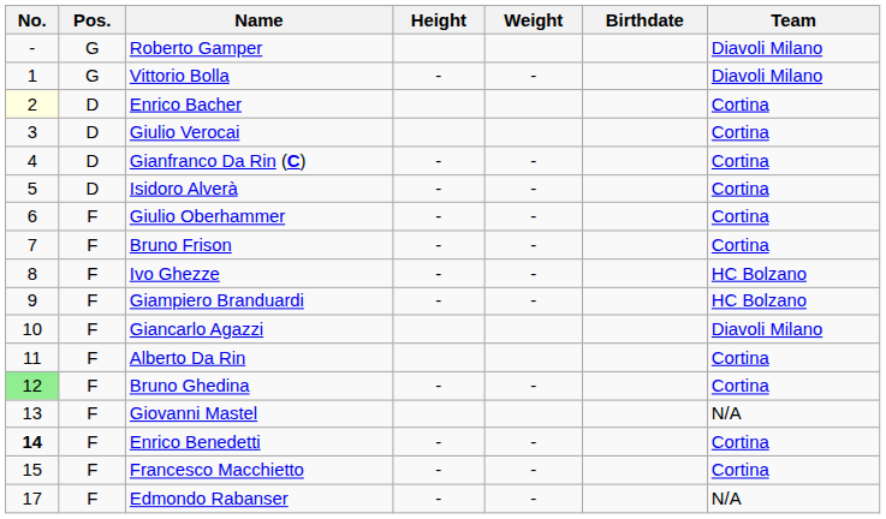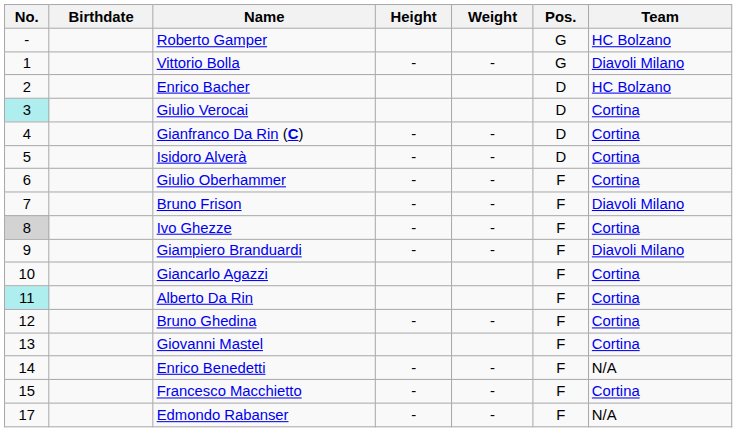columns swapped: Pos. <-> Birthdate
Roberto Gamper | Team: Diavoli Milano -> HC Bolzano
Enrico Bacher | No.: lightyellow background -> no background
Enrico Bacher | Team: Cortina -> HC Bolzano
Giulio Verocai | No.: no background -> paleturquoise background
Bruno Frison | Team: Cortina -> Diavoli Milano
Ivo Ghezze | No.: no background -> lightgrey background
Ivo Ghezze | Team: HC Bolzano -> Cortina
Giampiero Branduardi | Team: HC Bolzano -> Diavoli Milano
Giancarlo Agazzi | Team: Diavoli Milano -> Cortina
Alberto Da Rin | No.: no background -> paleturquoise background
Bruno Ghedina | No.: lightgreen background -> no background
Giovanni Mastel | Team: N/A -> Cortina
Enrico Benedetti | No.: bold -> normal
Enrico Benedetti | Team: Cortina -> N/A
